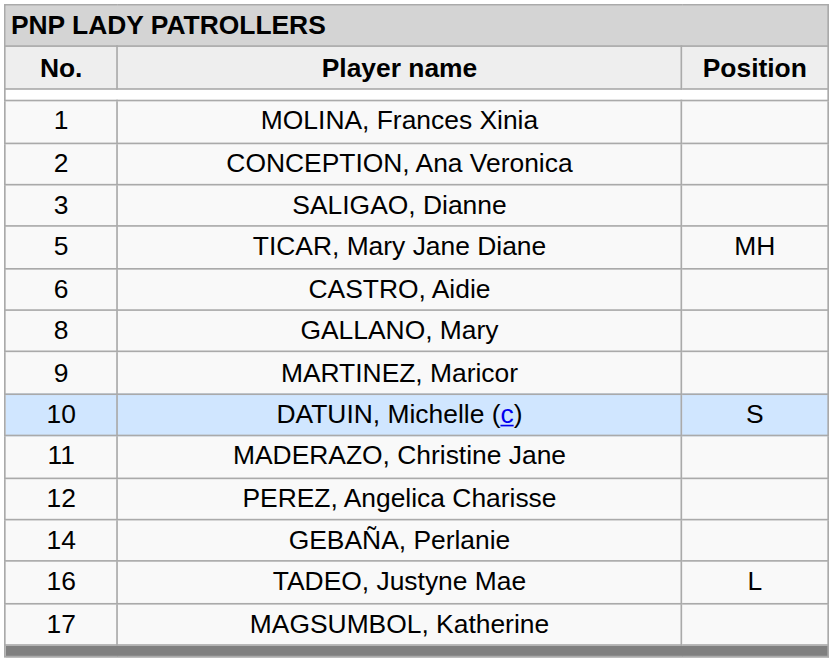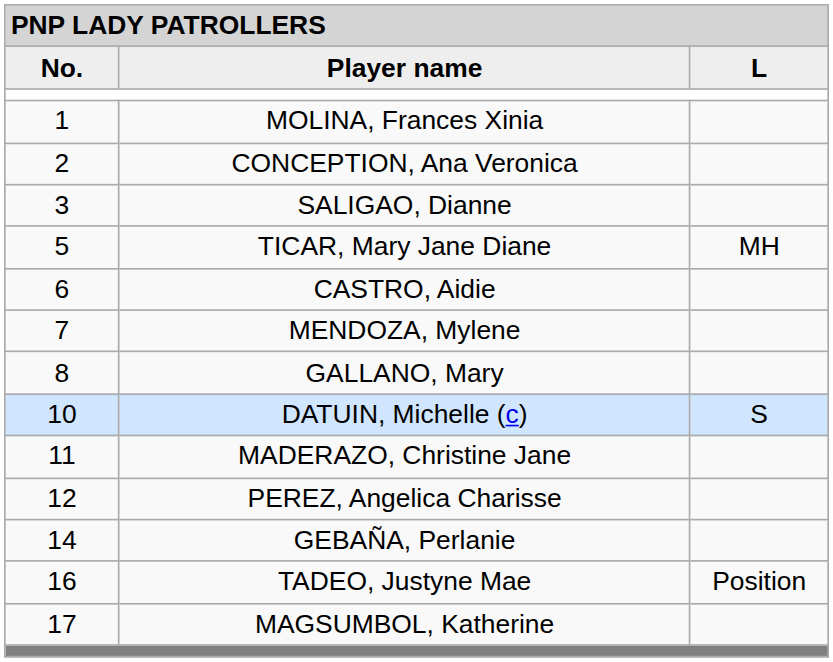Player name | column 3: Position -> L
+ row: 7 | MENDOZA, Mylene
- row: 9 | MARTINEZ, Maricor
TADEO, Justyne Mae | column 3: L -> Position
